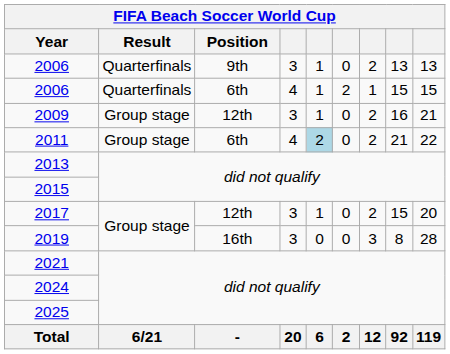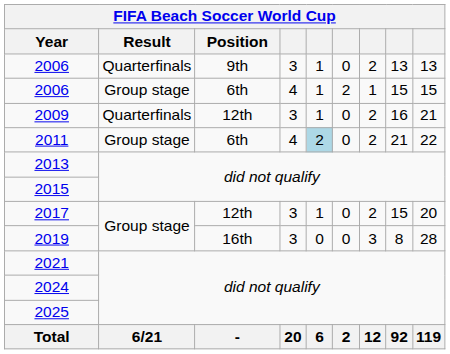2006 / 6th | Result: Quarterfinals -> Group stage
2009 | Result: Group stage -> Quarterfinals
